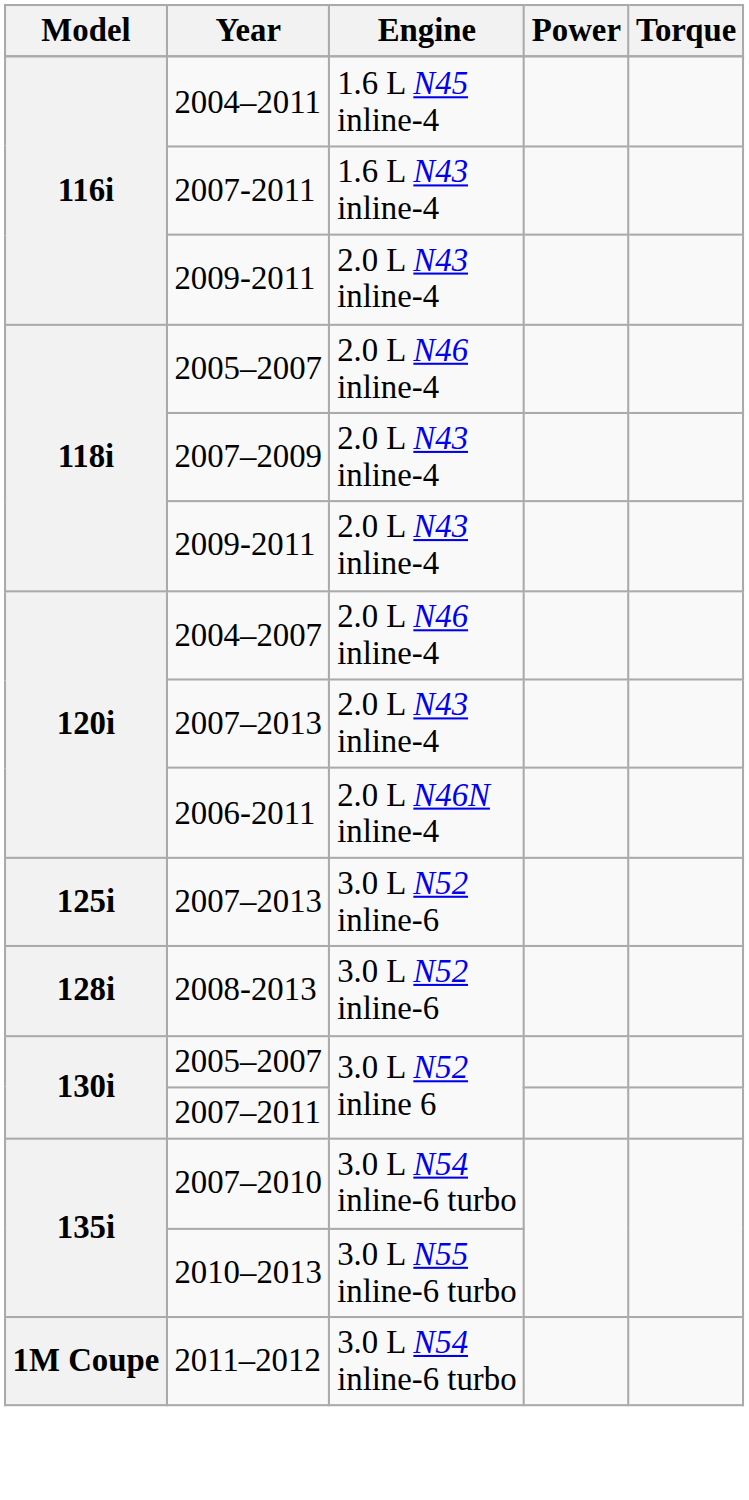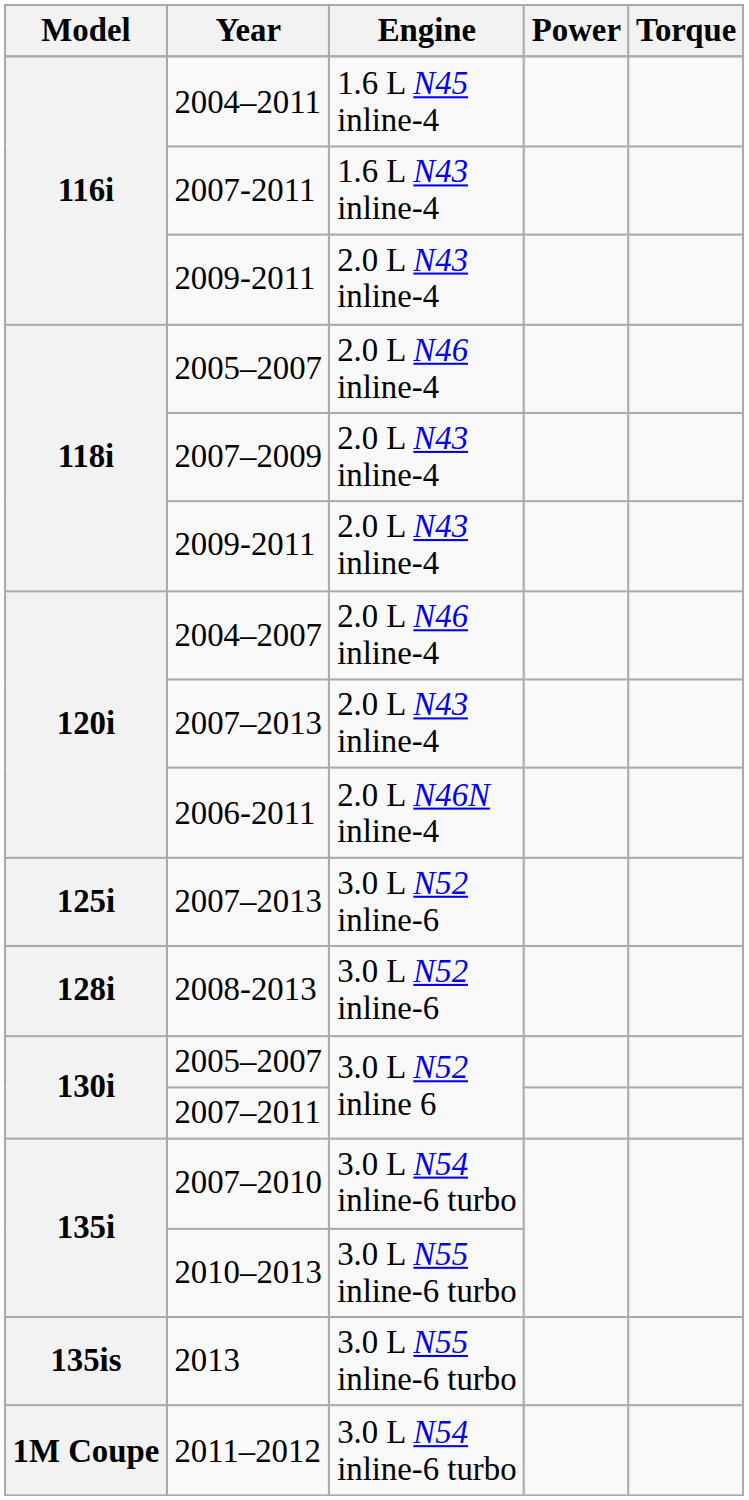+ row: 135is | 2013 | 3.0 L N55 inline-6 turbo
